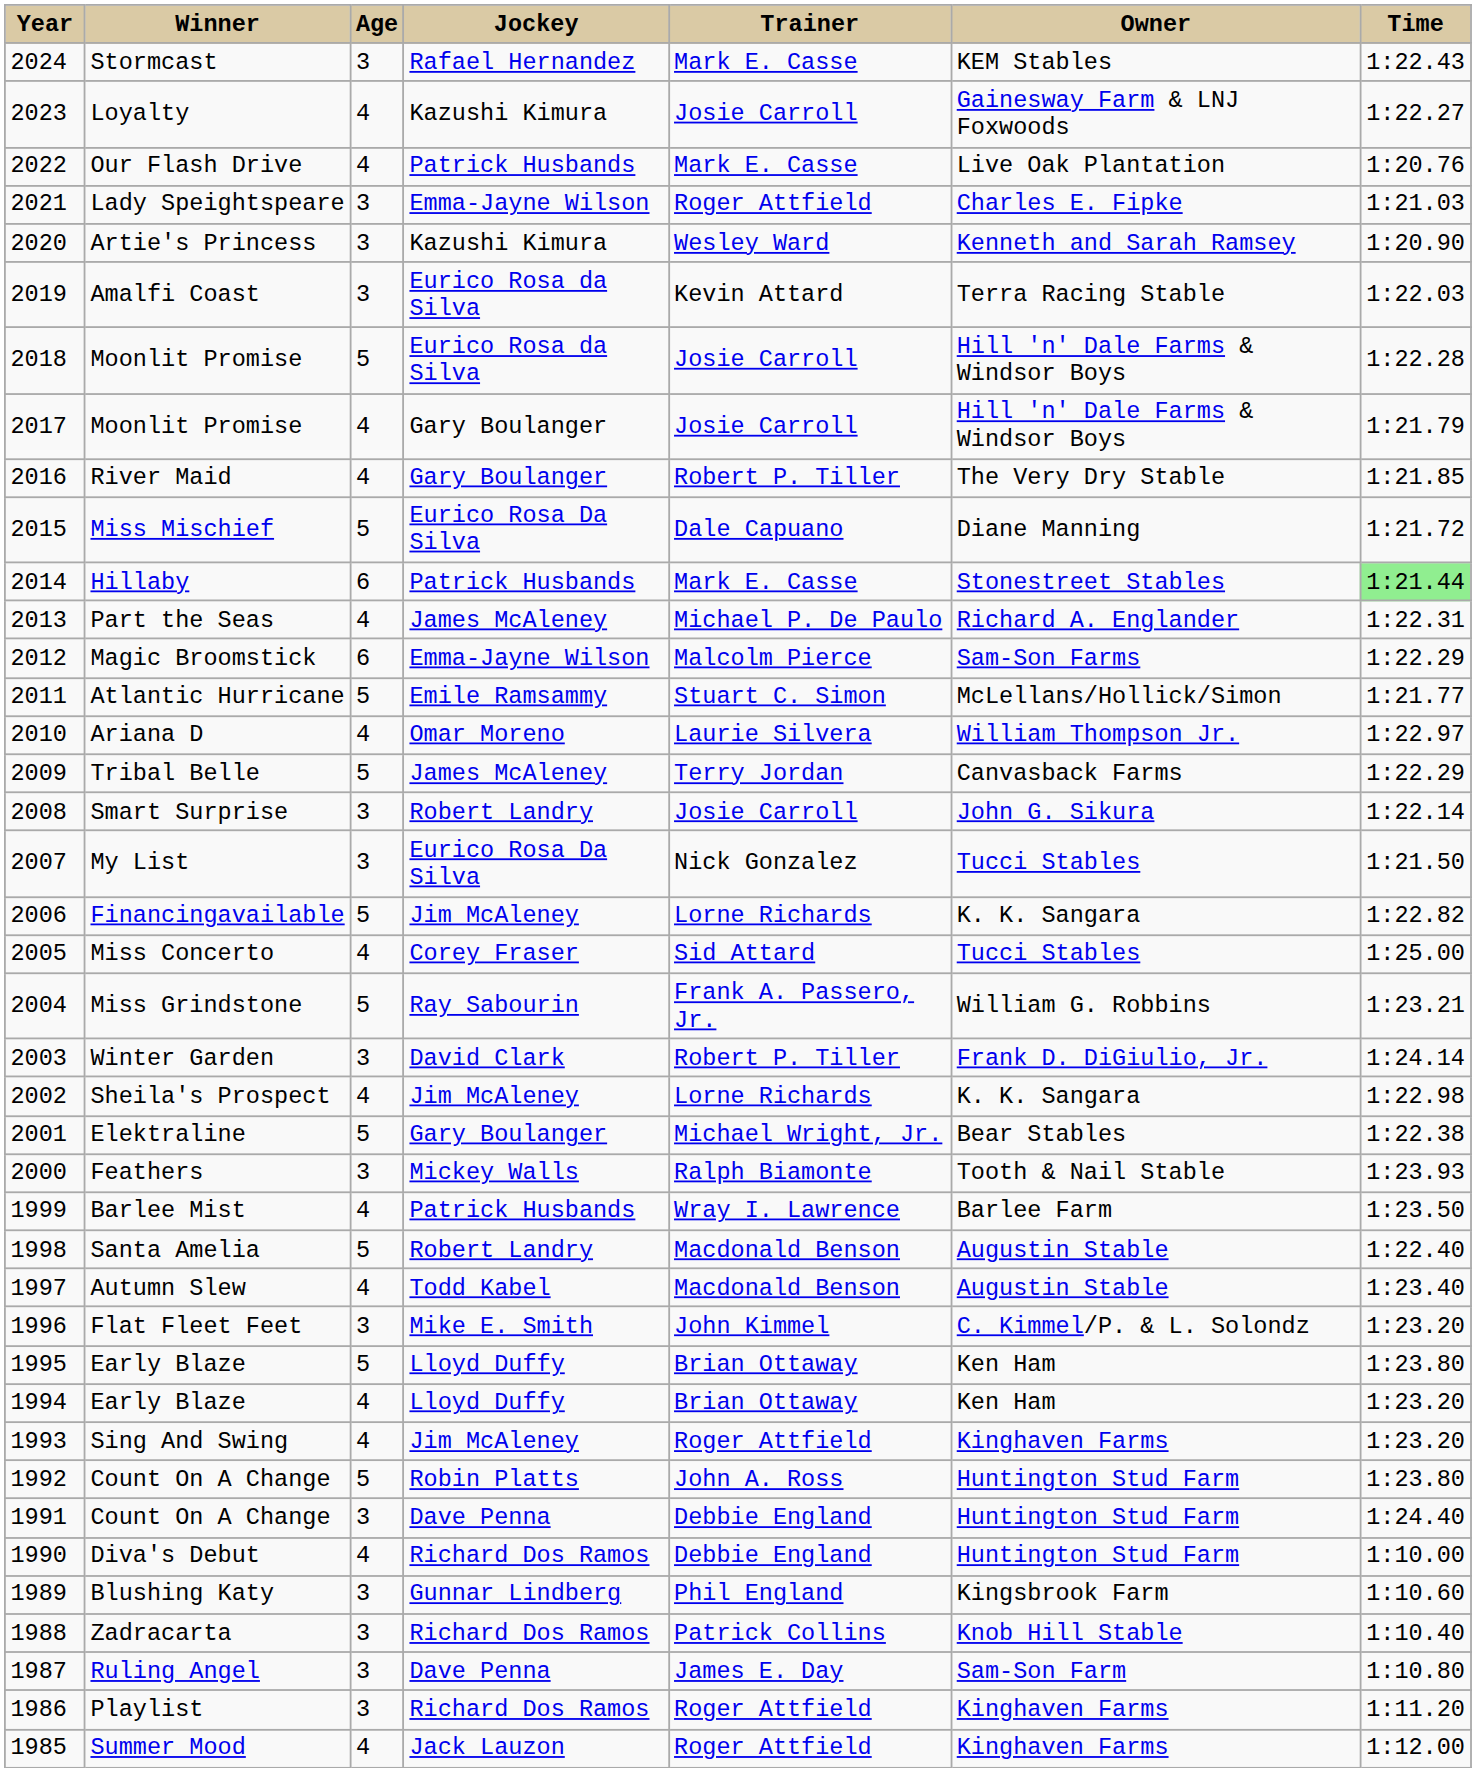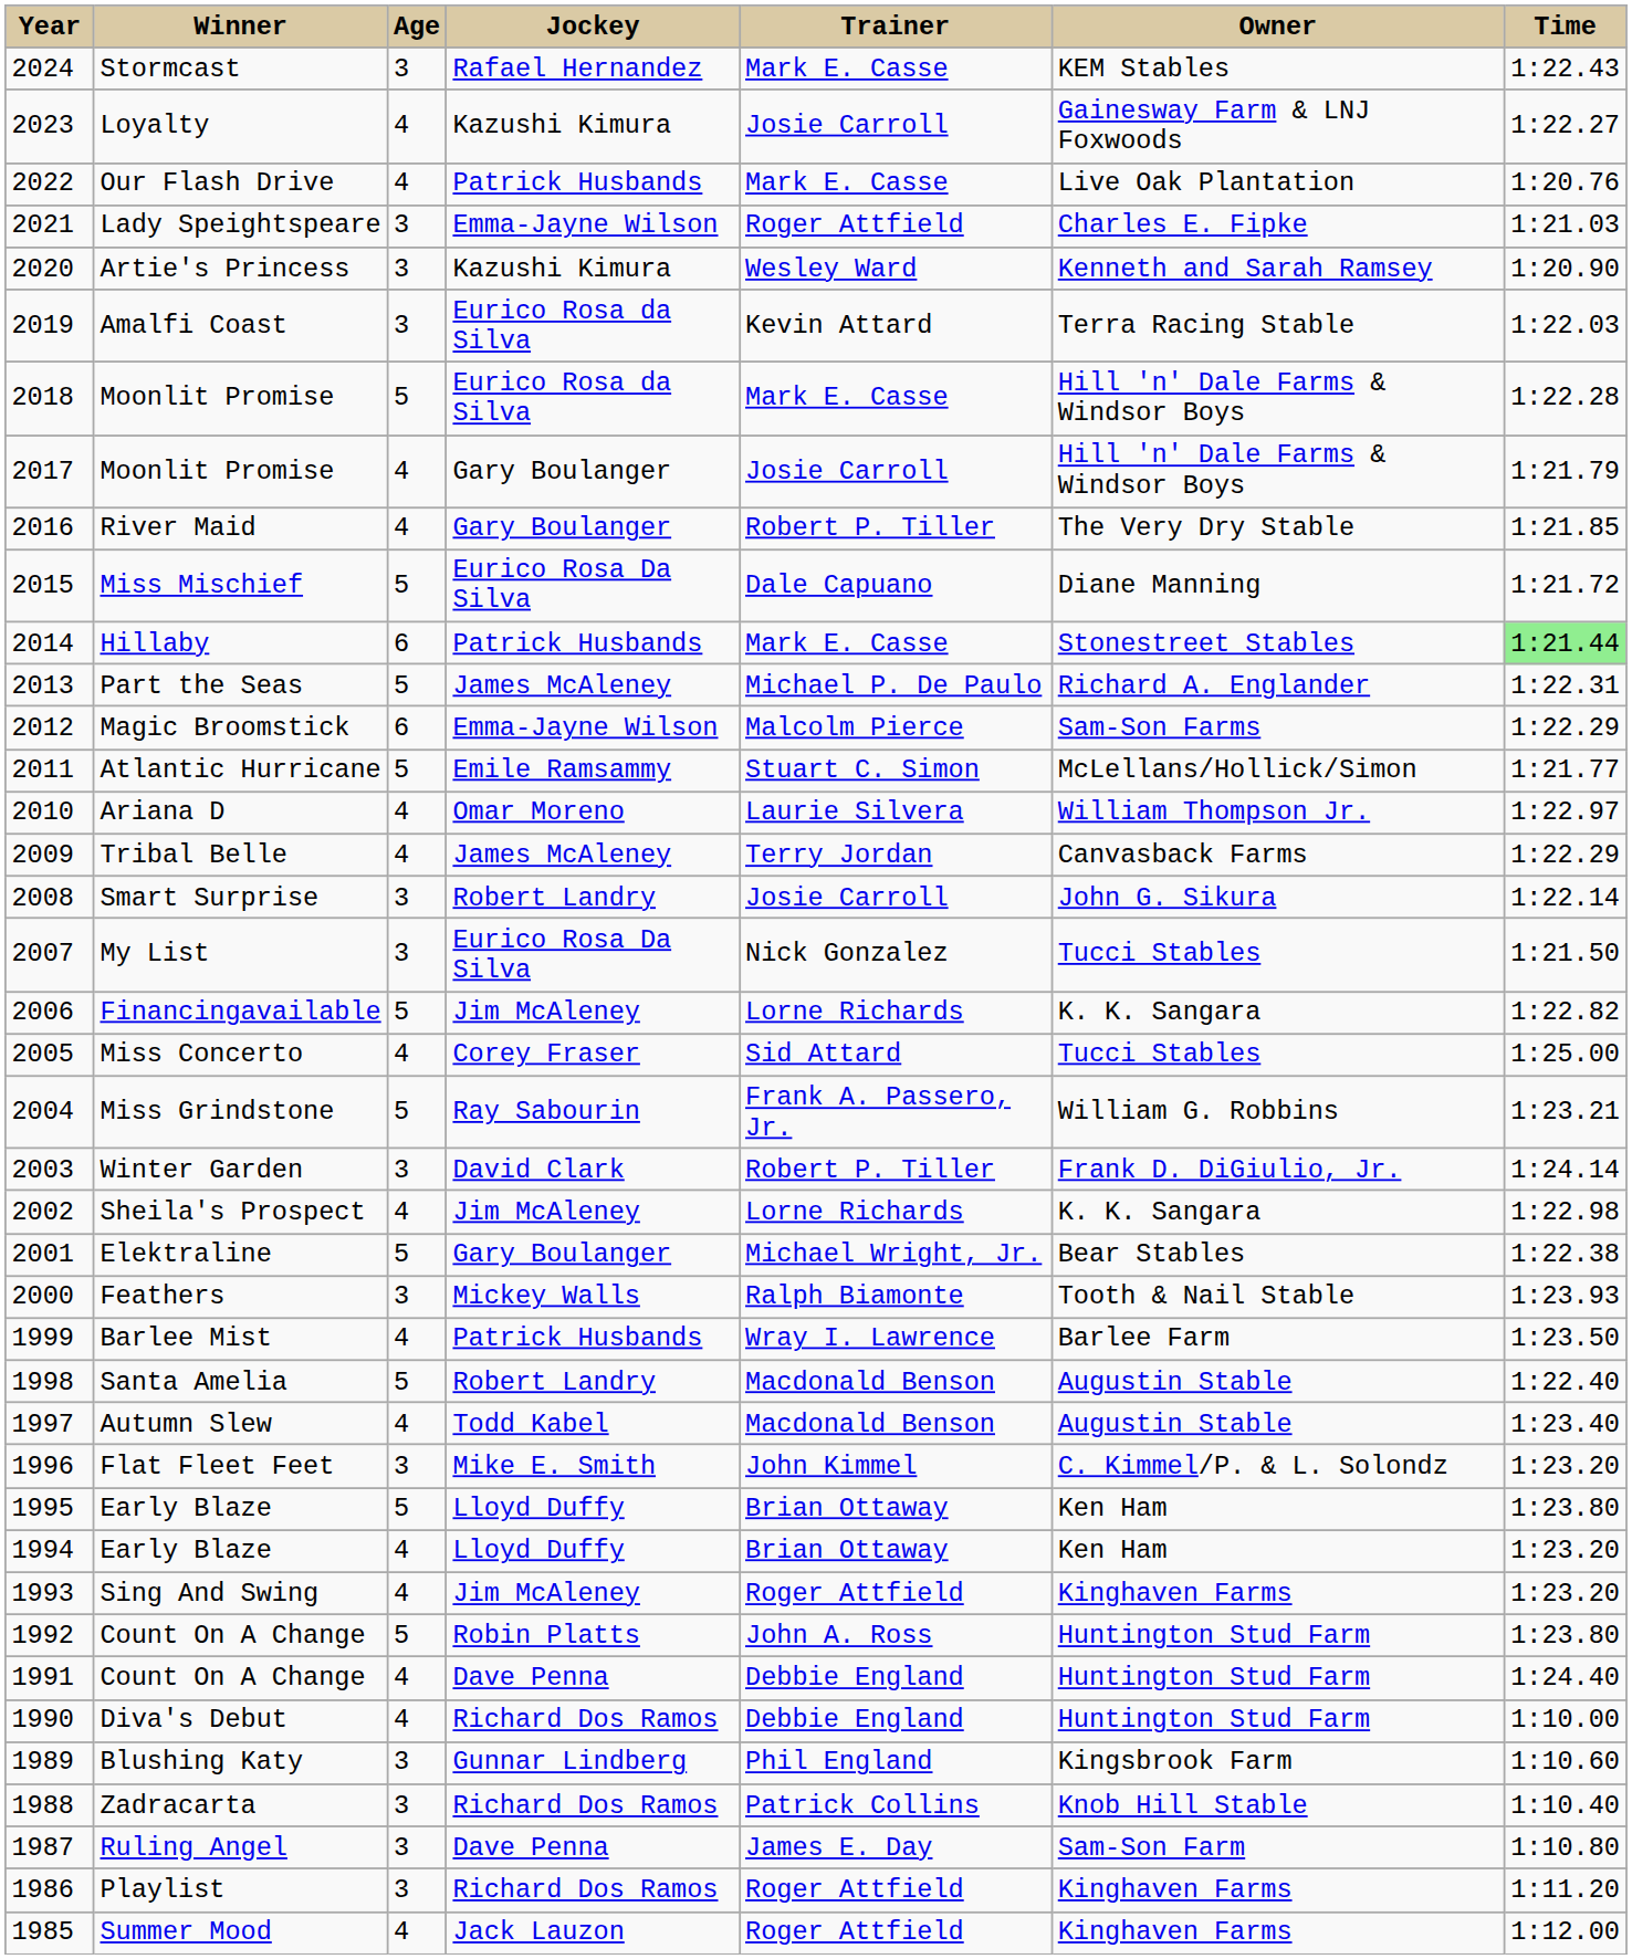2018 / Moonlit Promise | Trainer: Josie Carroll -> Mark E. Casse
Part the Seas | Age: 4 -> 5
Tribal Belle | Age: 5 -> 4
1991 / Count On A Change | Age: 3 -> 4
